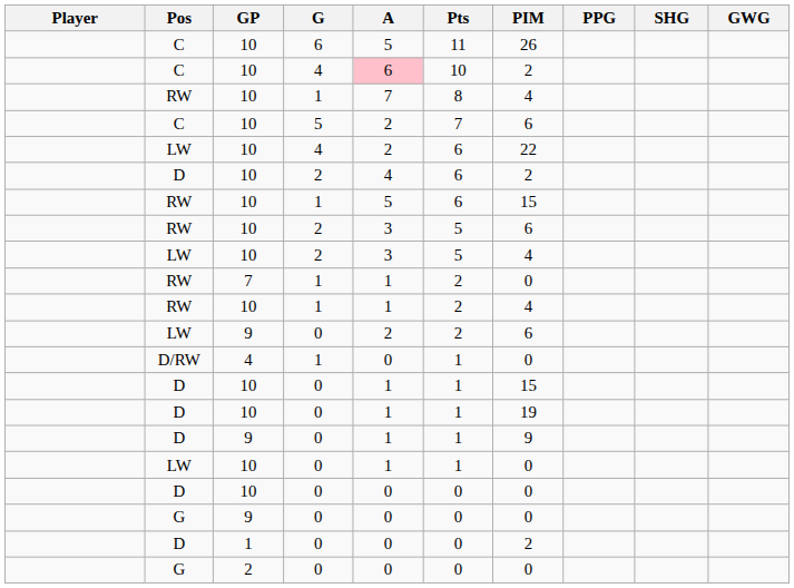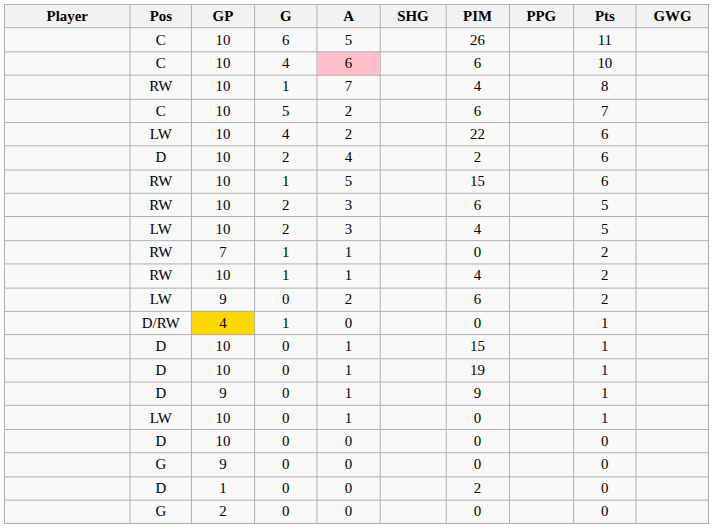columns swapped: Pts <-> SHG
C / 4 | PIM: 2 -> 6
D/RW | GP: no background -> gold background
